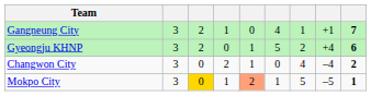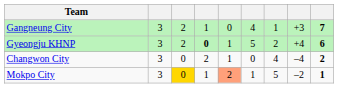Gangneung City | column 8: +1 -> +3
Gyeongju KHNP | column 4: normal -> bold
Mokpo City | column 8: –5 -> –2
